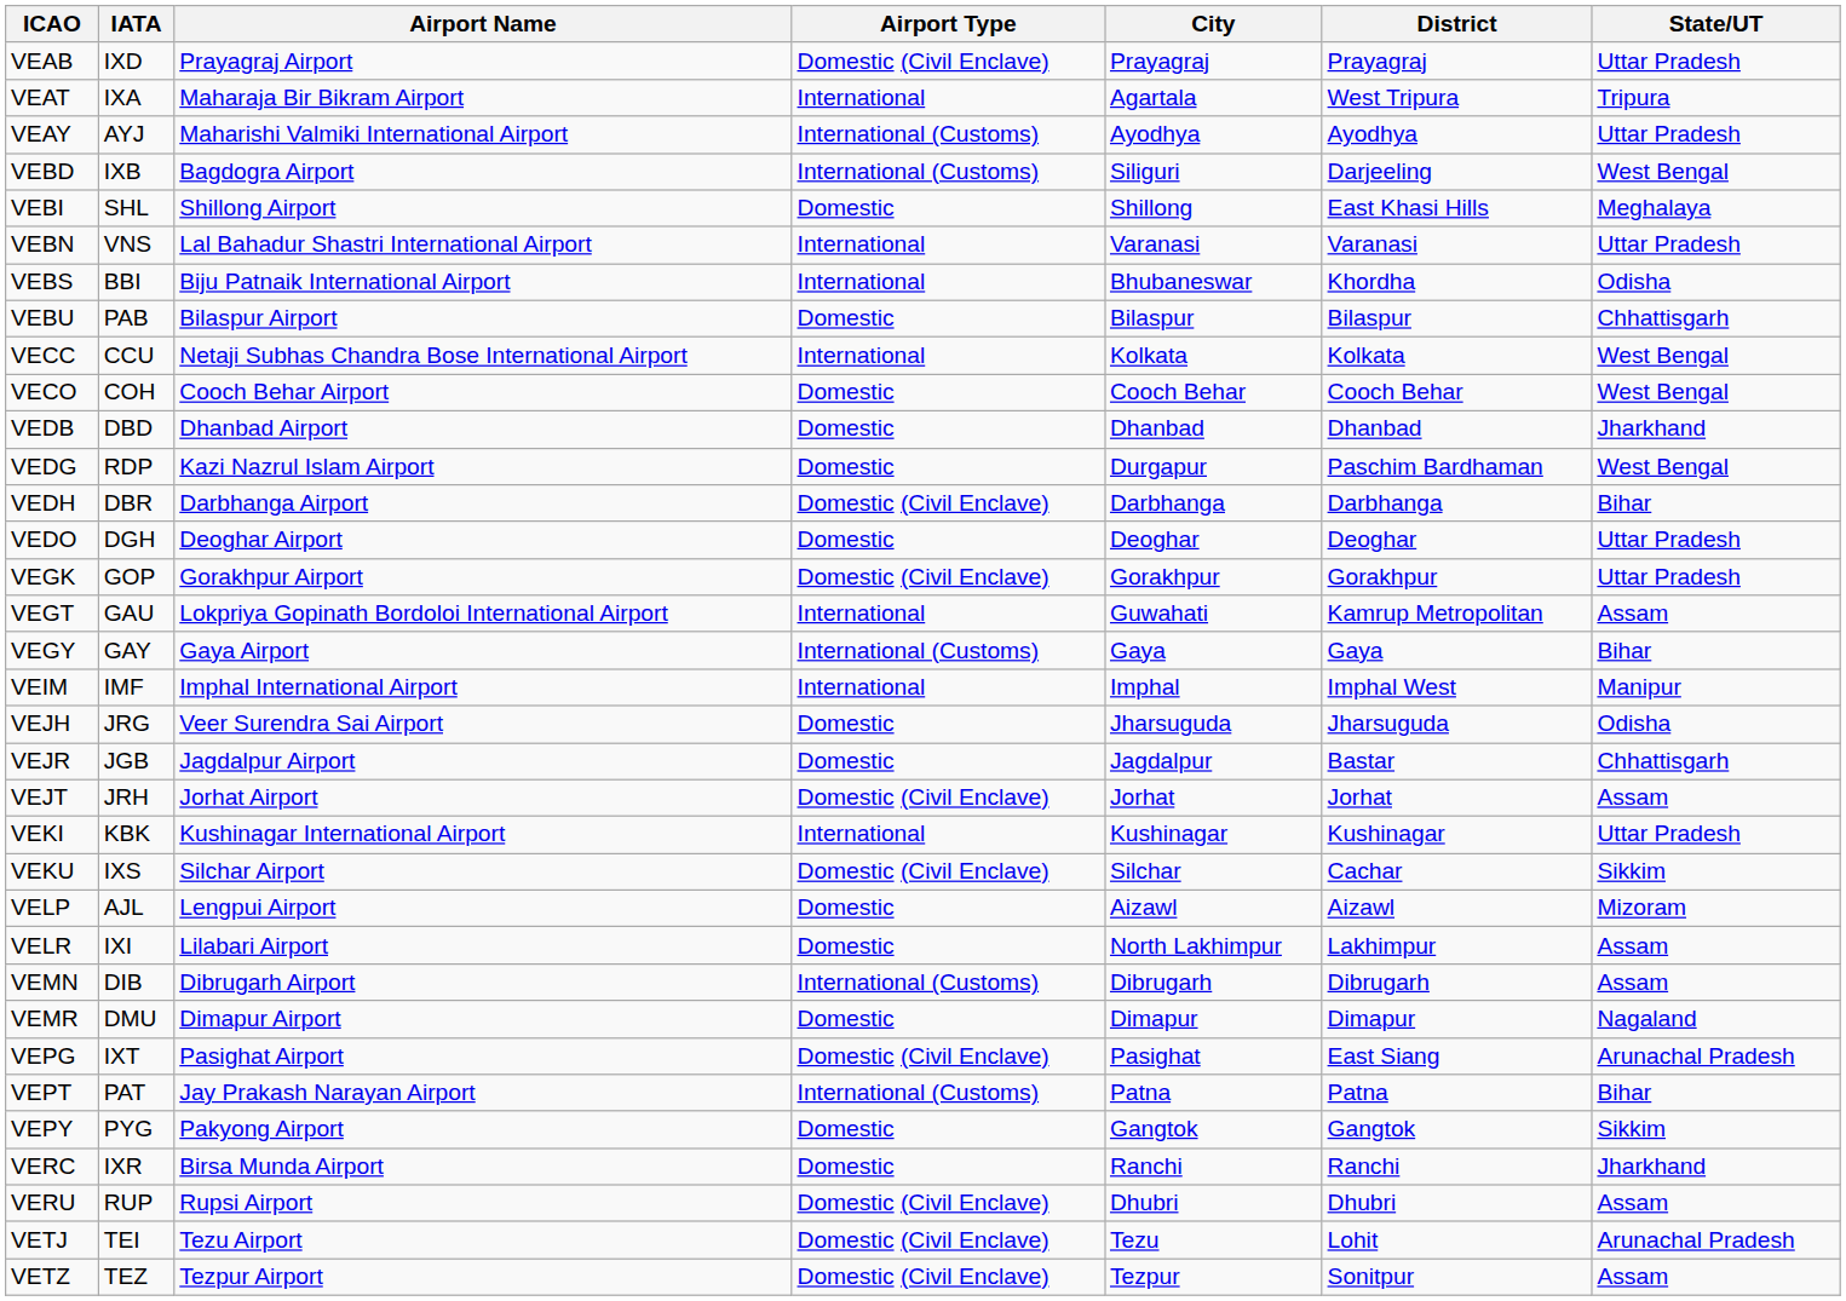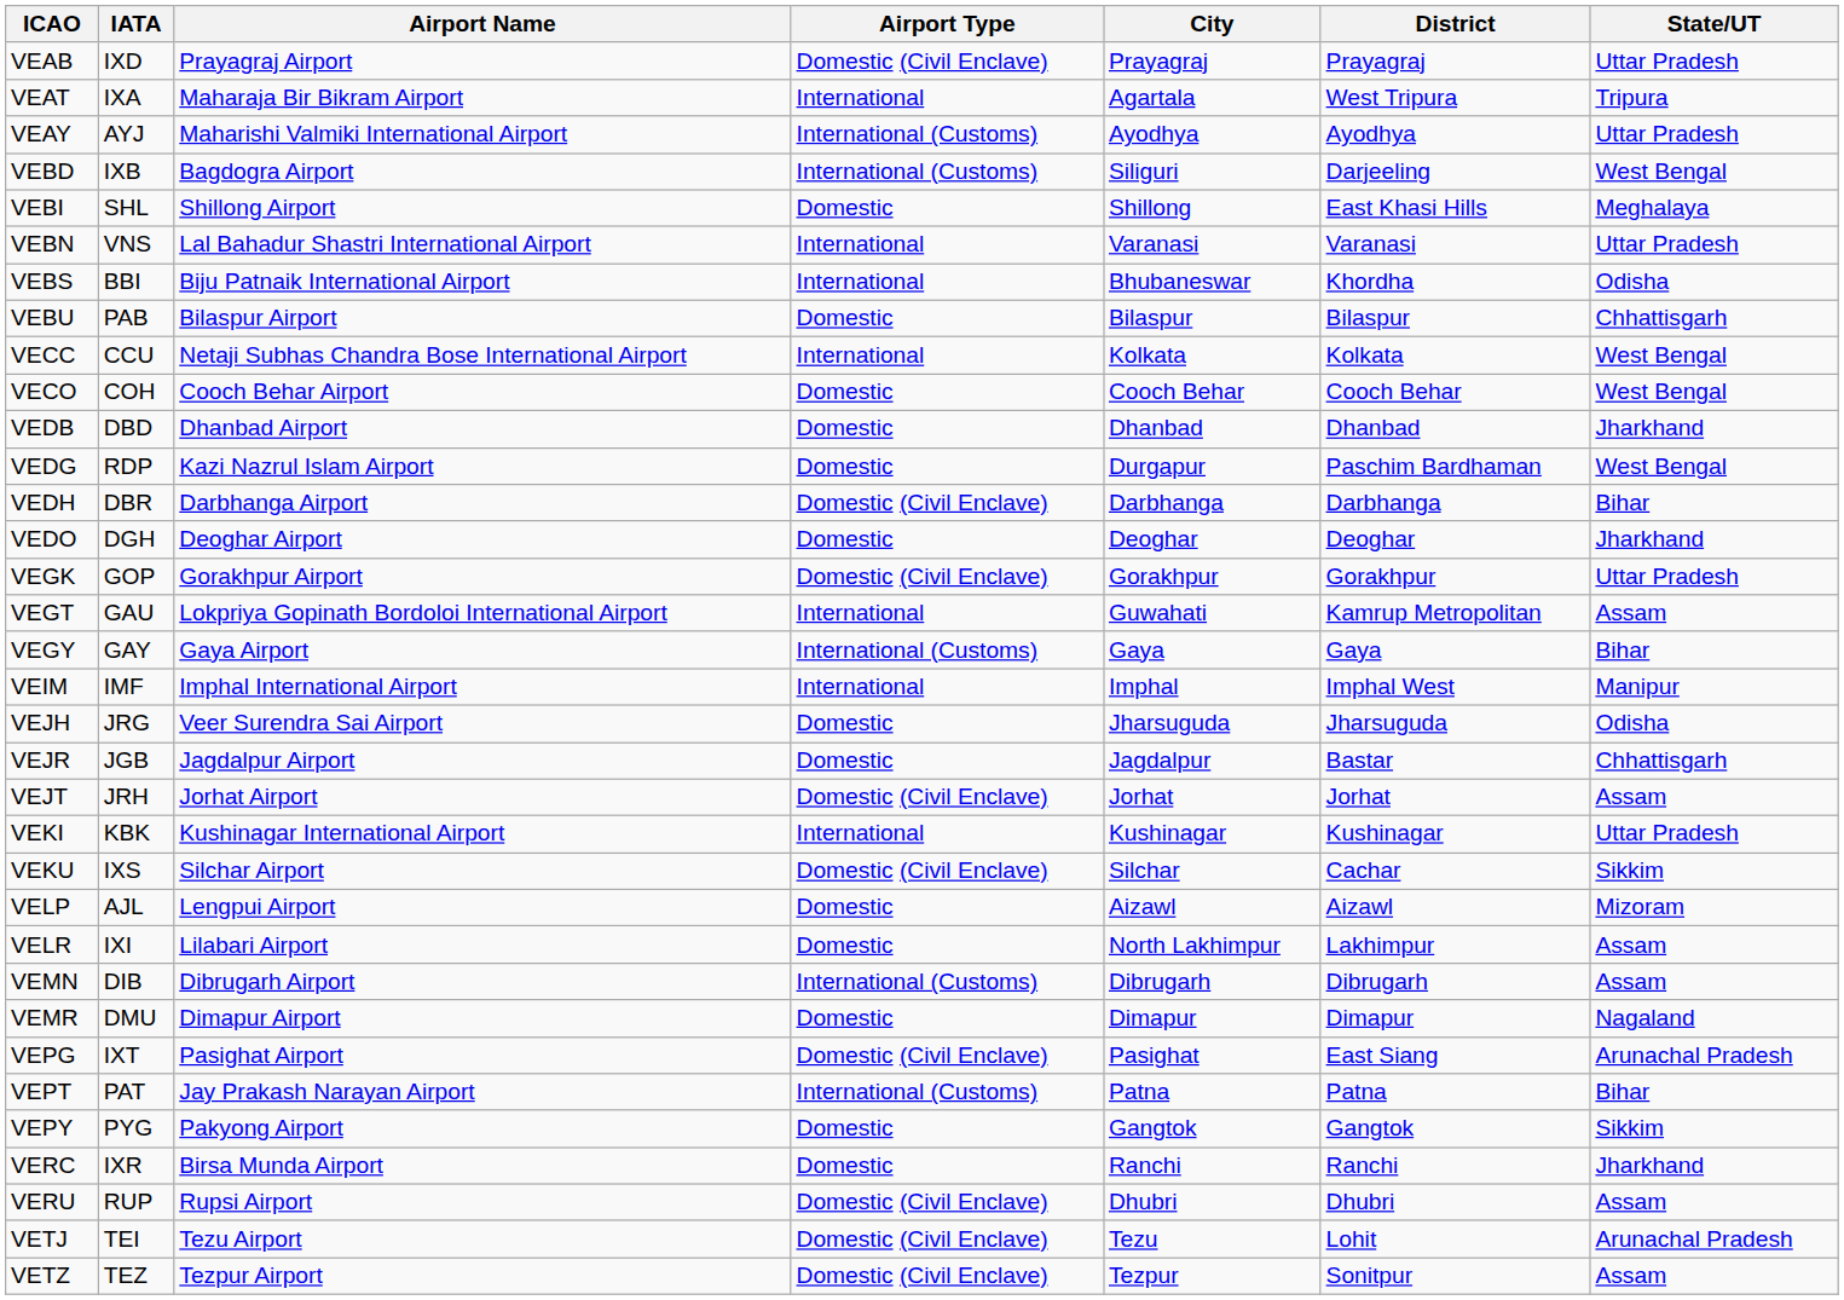VEDO | State/UT: Uttar Pradesh -> Jharkhand
